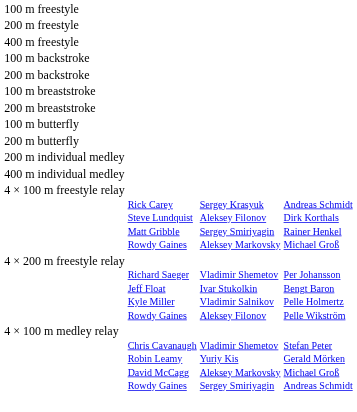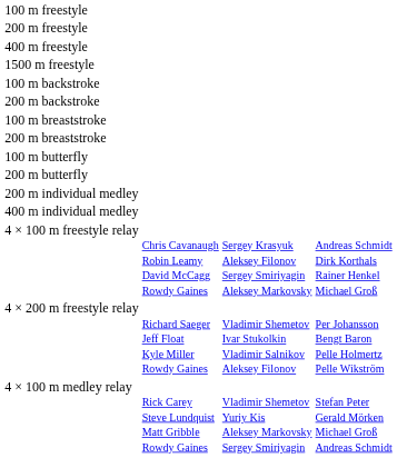+ row: 1500 m freestyle
4 × 100 m freestyle relay | column 2: Rick Carey Steve Lundquist Matt Gribble Rowdy Gaines -> Chris Cavanaugh Robin Leamy David McCagg Rowdy Gaines
4 × 100 m medley relay | column 2: Chris Cavanaugh Robin Leamy David McCagg Rowdy Gaines -> Rick Carey Steve Lundquist Matt Gribble Rowdy Gaines
